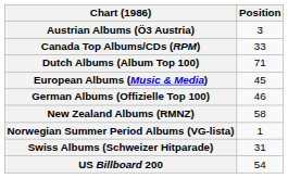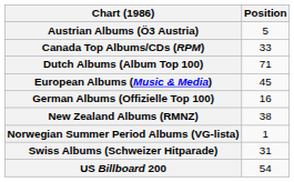Austrian Albums (Ö3 Austria) | Position: 3 -> 5
German Albums (Offizielle Top 100) | Position: 46 -> 16
New Zealand Albums (RMNZ) | Position: 58 -> 38
